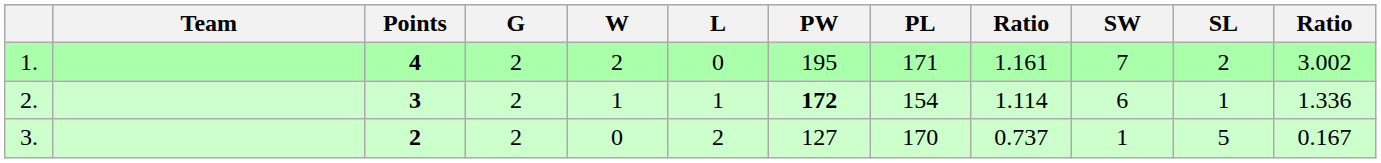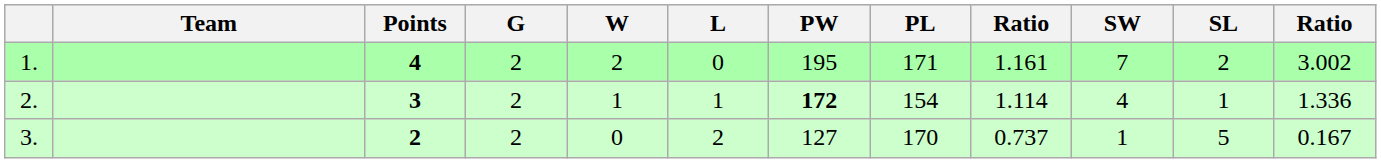2. | SW: 6 -> 4
